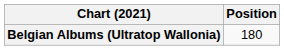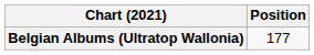Belgian Albums (Ultratop Wallonia) | Position: 180 -> 177
